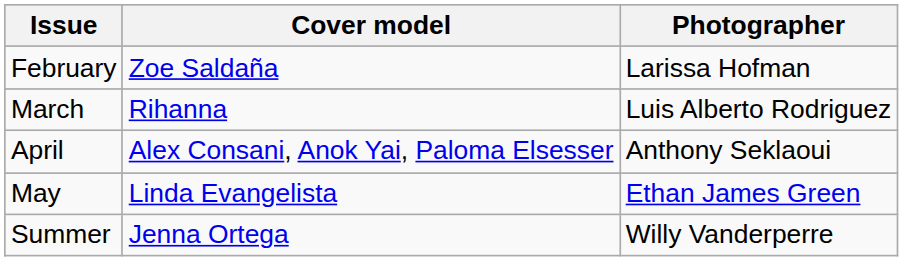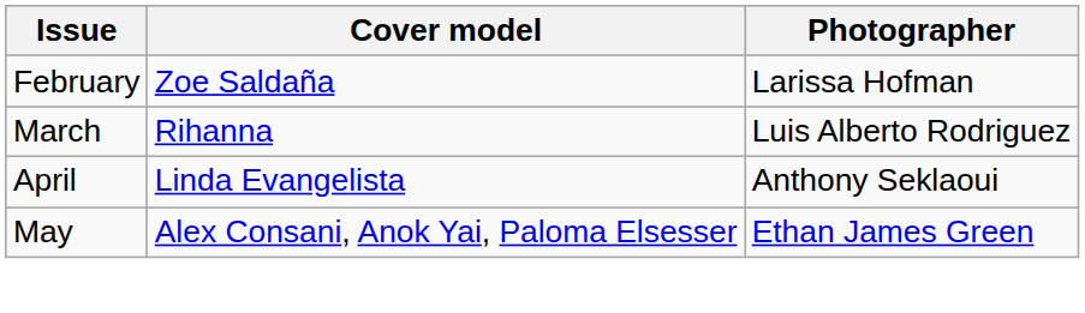April | Cover model: Alex Consani, Anok Yai, Paloma Elsesser -> Linda Evangelista
May | Cover model: Linda Evangelista -> Alex Consani, Anok Yai, Paloma Elsesser
- row: Summer | Jenna Ortega | Willy Vanderperre
